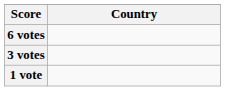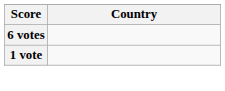- row: 3 votes
